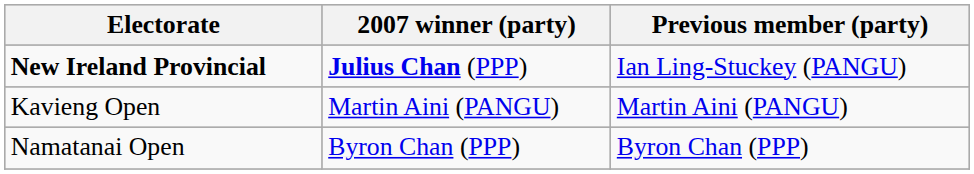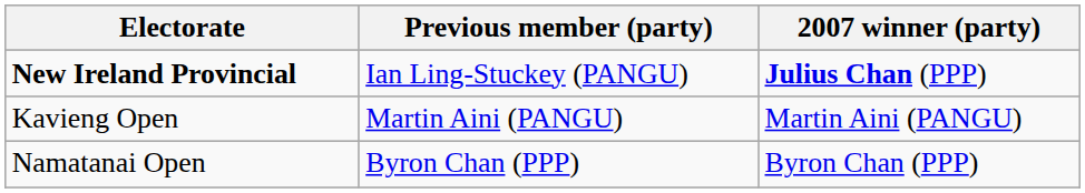columns swapped: Previous member (party) <-> 2007 winner (party)
